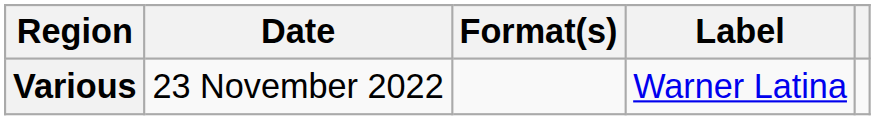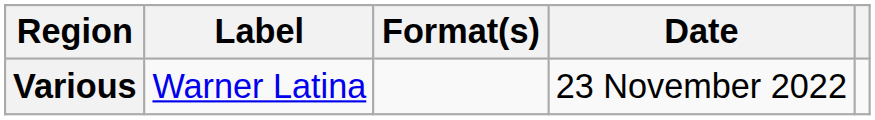columns swapped: Date <-> Label
